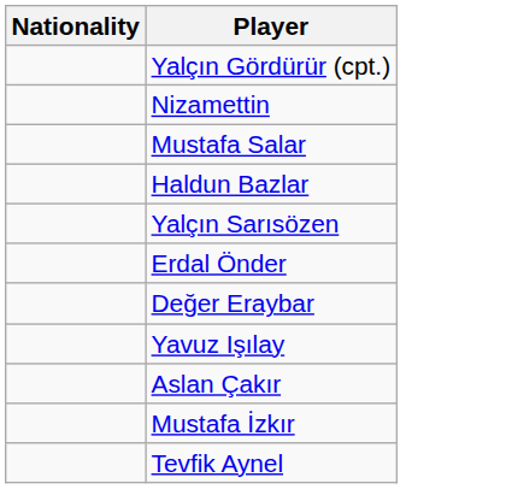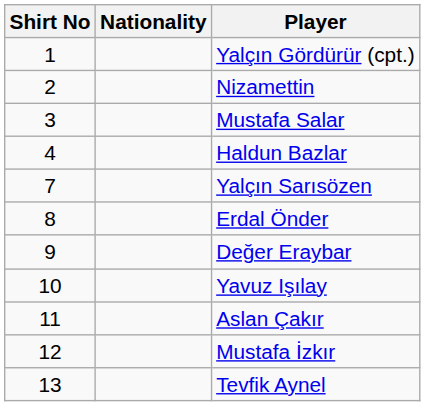+ column: Shirt No | 1 | 2 | 3 | 4 | 7 | 8 | 9 | 10 | 11 | 12 | 13
